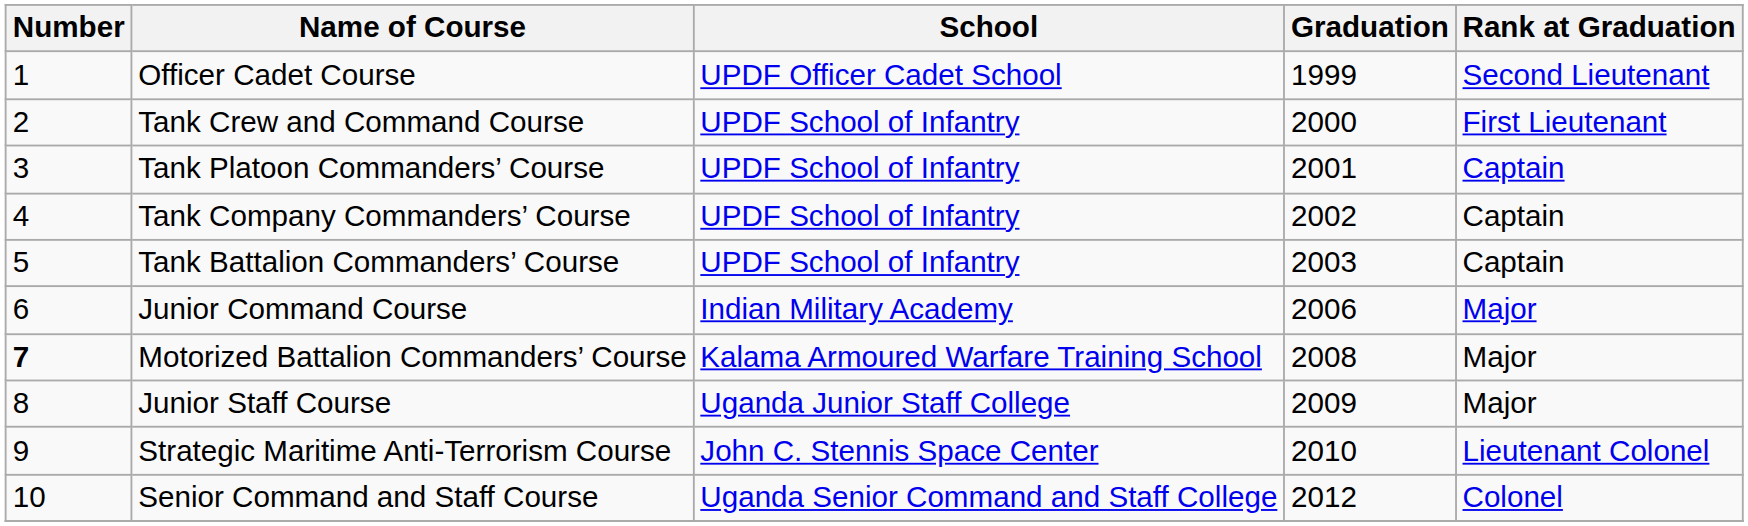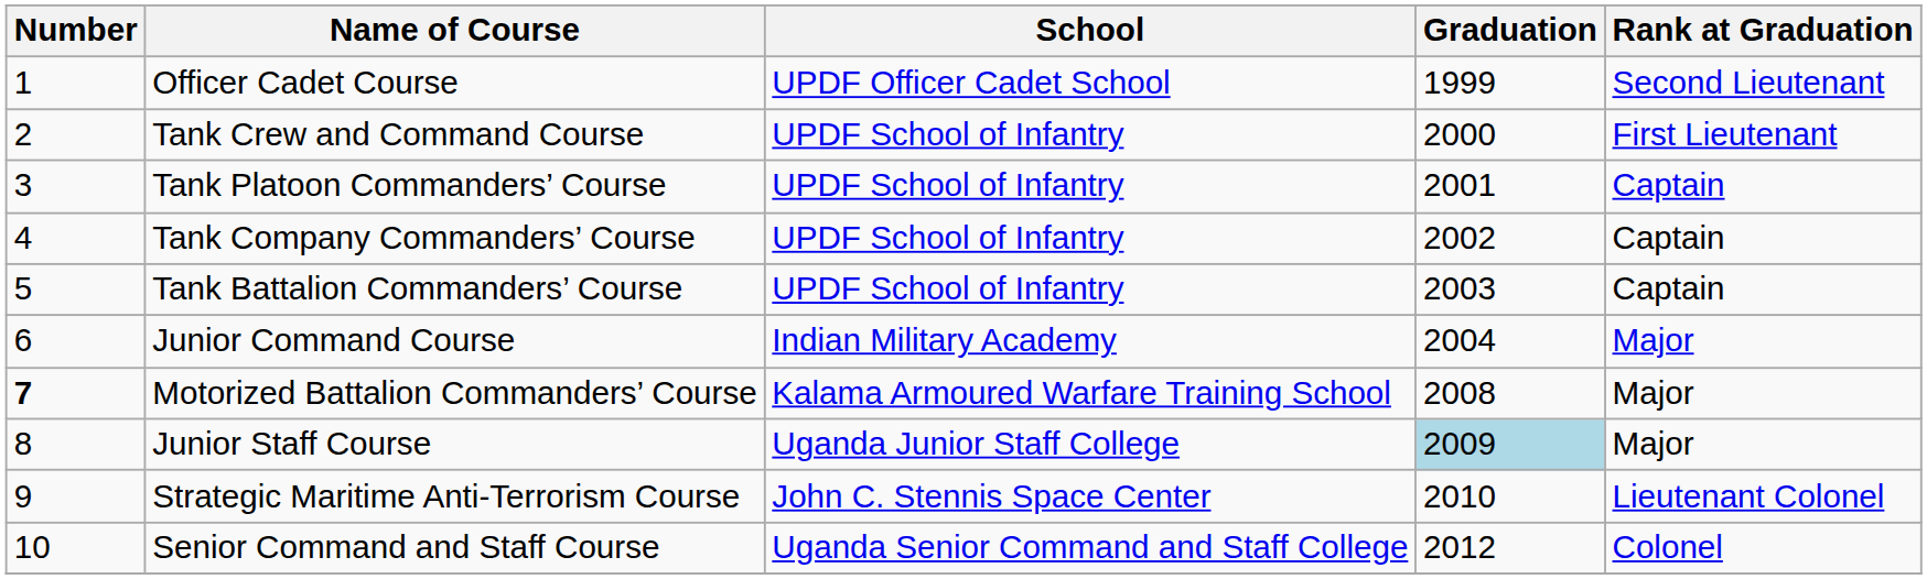Junior Command Course | Graduation: 2006 -> 2004
Junior Staff Course | Graduation: no background -> lightblue background
